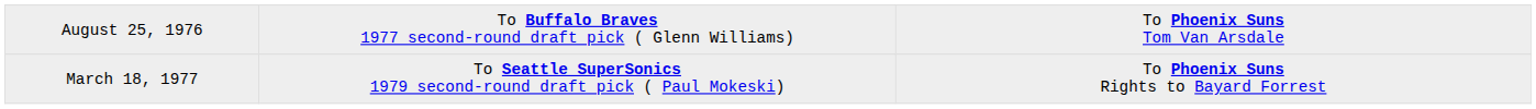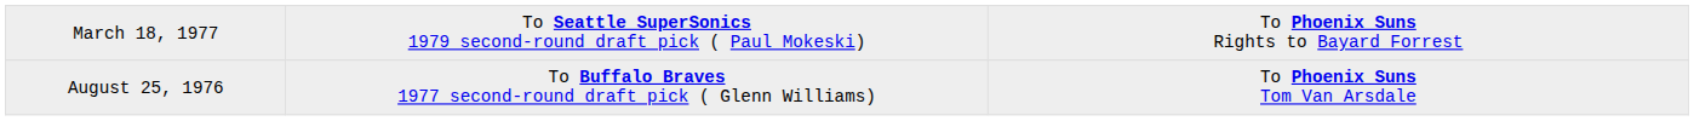rows swapped: August 25, 1976 <-> March 18, 1977
